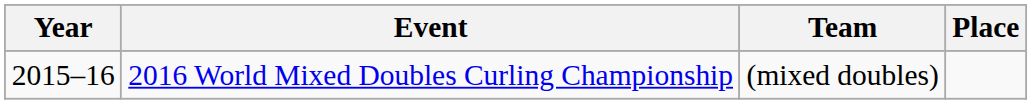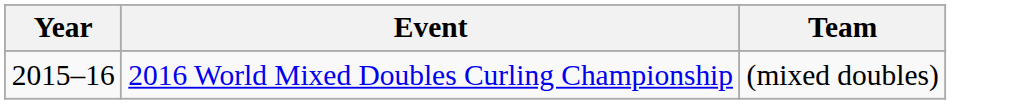- column: Place
